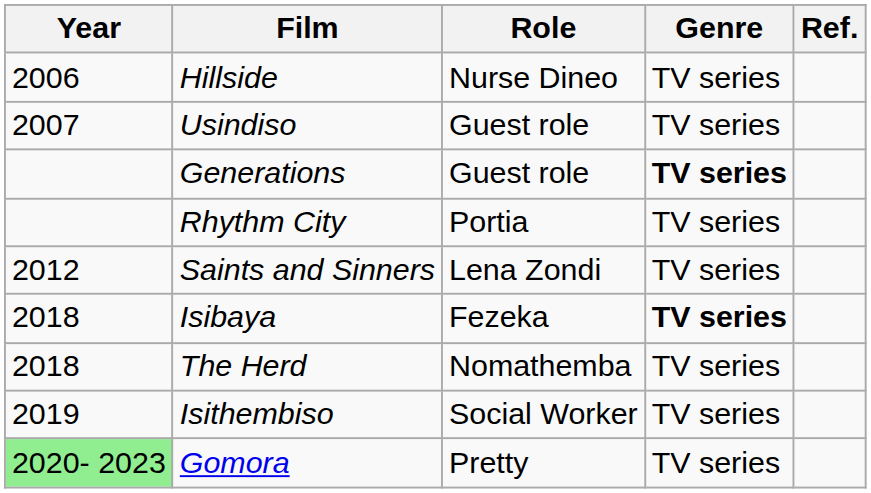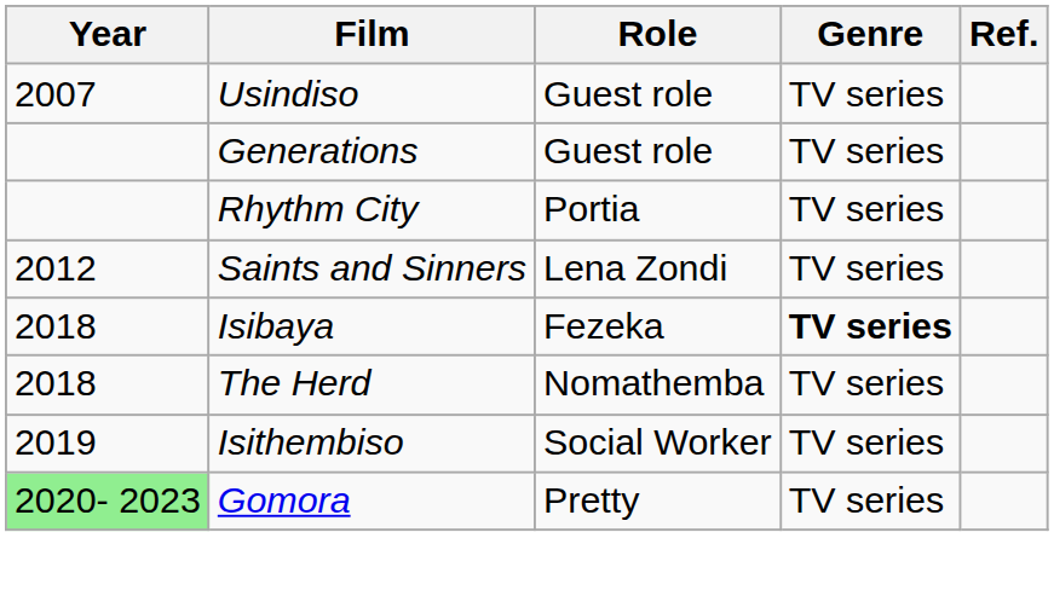- row: 2006 | Hillside | Nurse Dineo | TV series
Generations | Genre: bold -> normal
